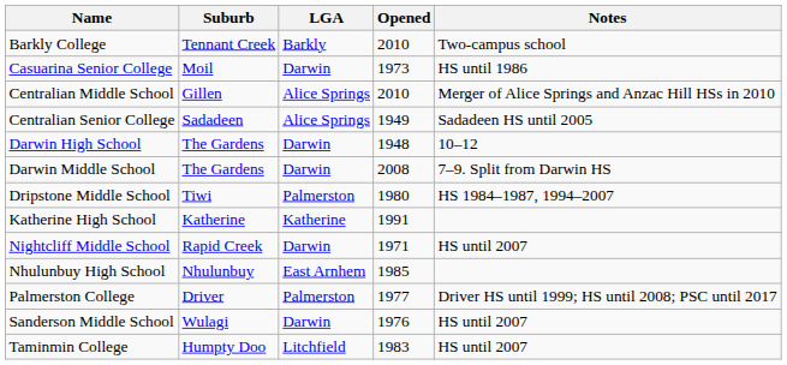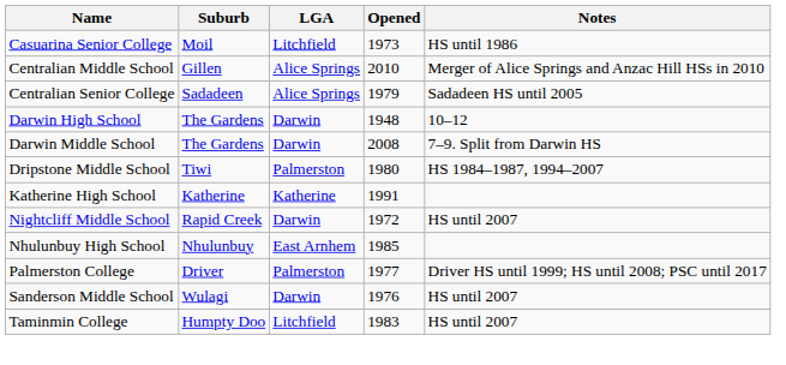- row: Barkly College | Tennant Creek | Barkly | 2010 | Two-campus school
Casuarina Senior College | LGA: Darwin -> Litchfield
Centralian Senior College | Opened: 1949 -> 1979
Nightcliff Middle School | Opened: 1971 -> 1972
